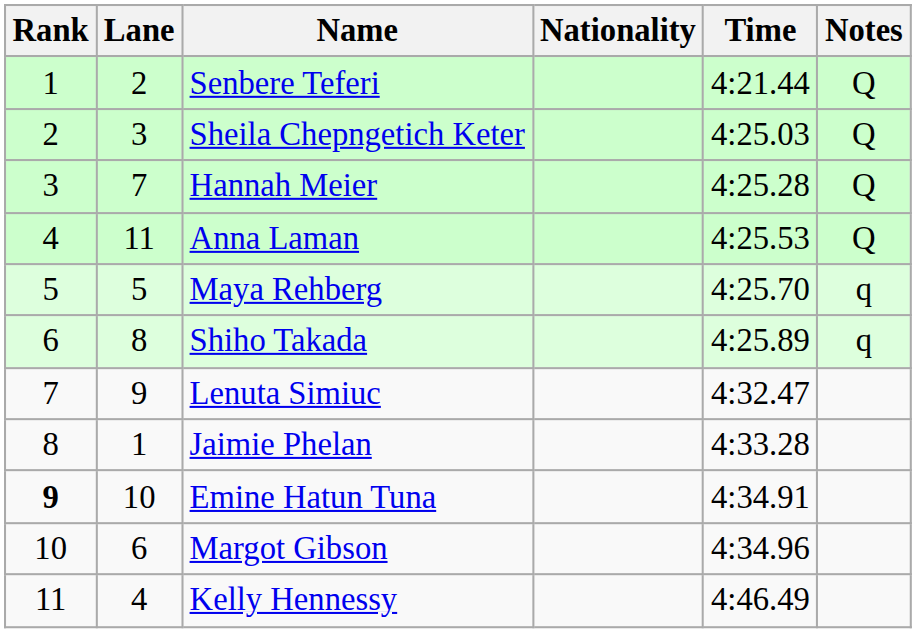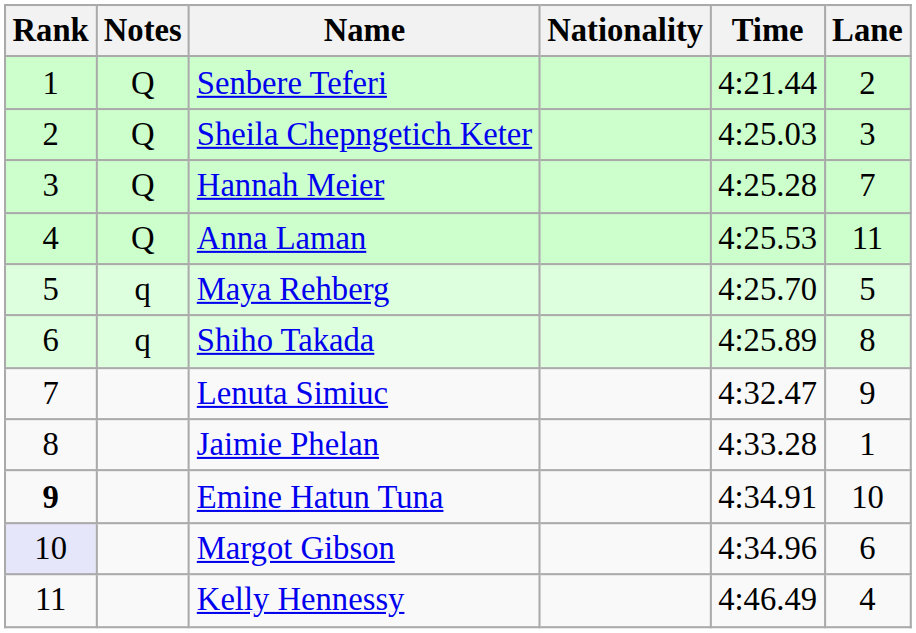columns swapped: Lane <-> Notes
Margot Gibson | Rank: no background -> lavender background
